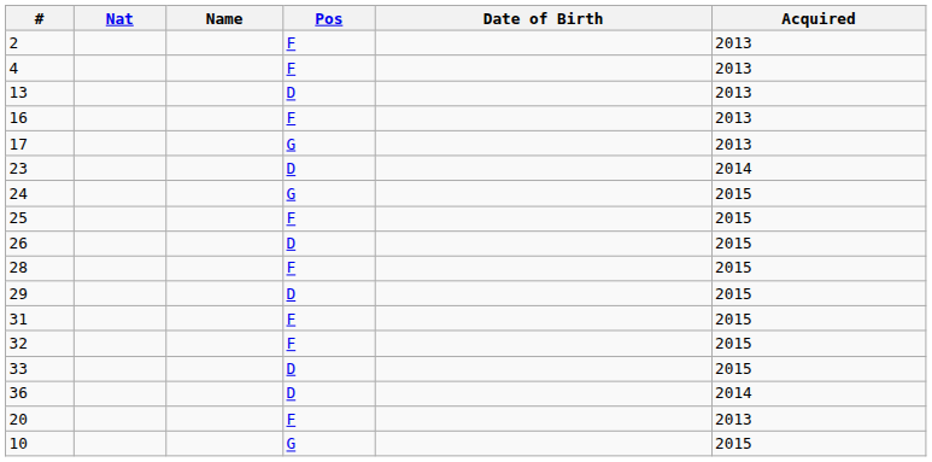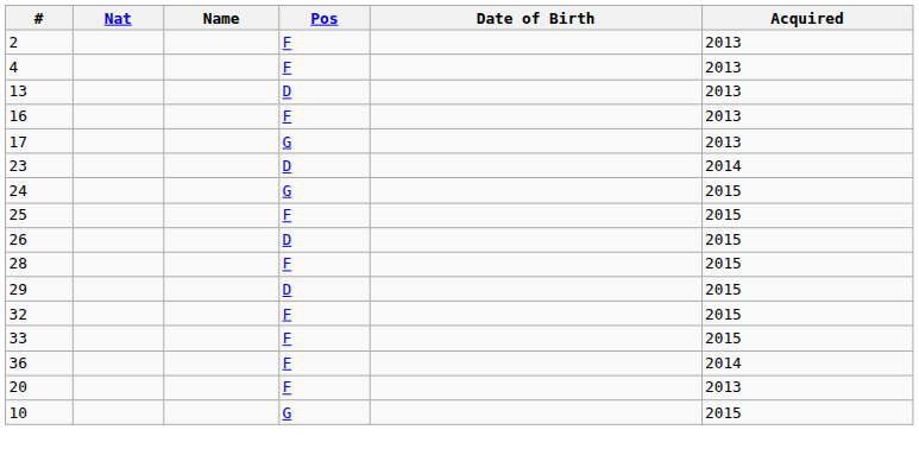- row: 31 | F | 2015
33 | Pos: D -> F
36 | Pos: D -> F
